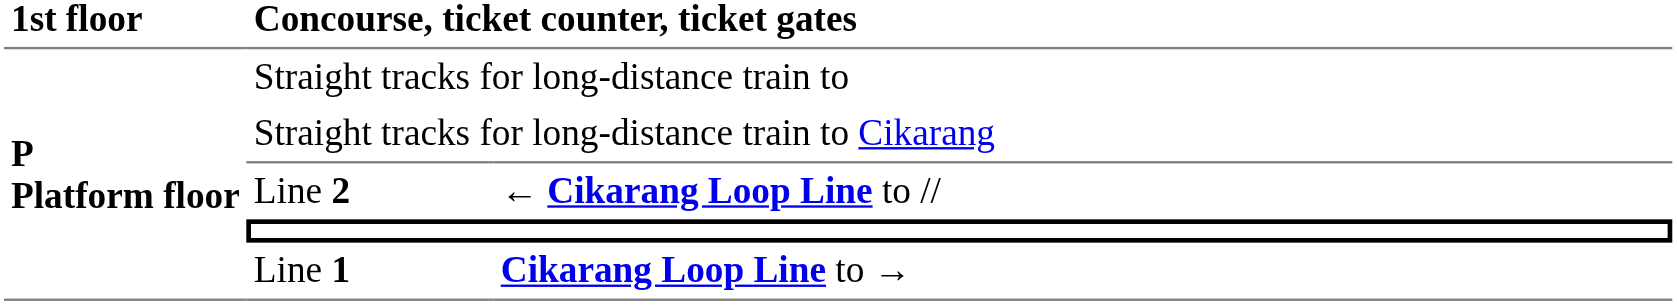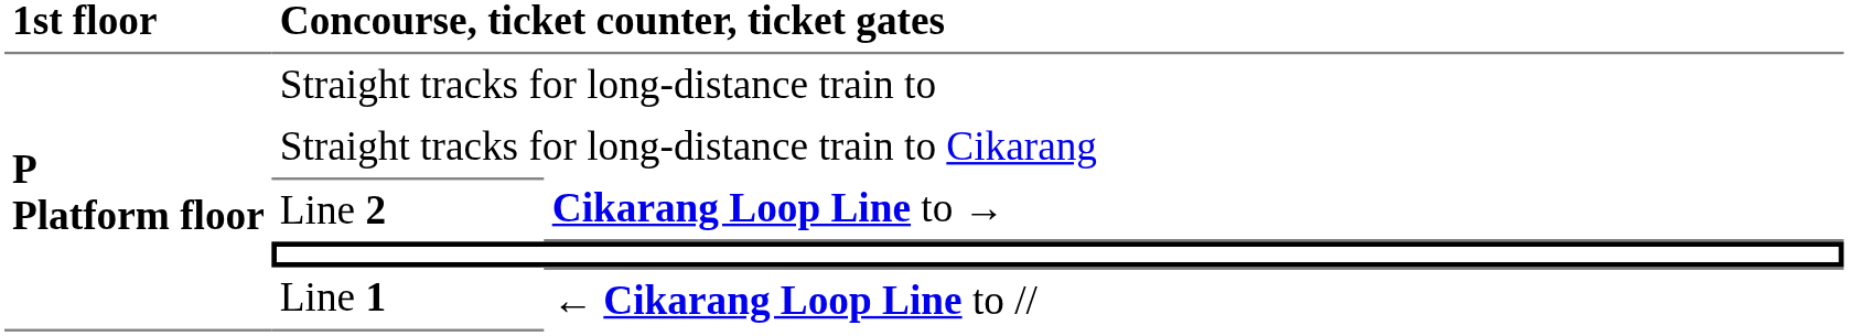Line 2 | column 3: ← Cikarang Loop Line to // -> Cikarang Loop Line to →
Line 1 | column 3: Cikarang Loop Line to → -> ← Cikarang Loop Line to //
